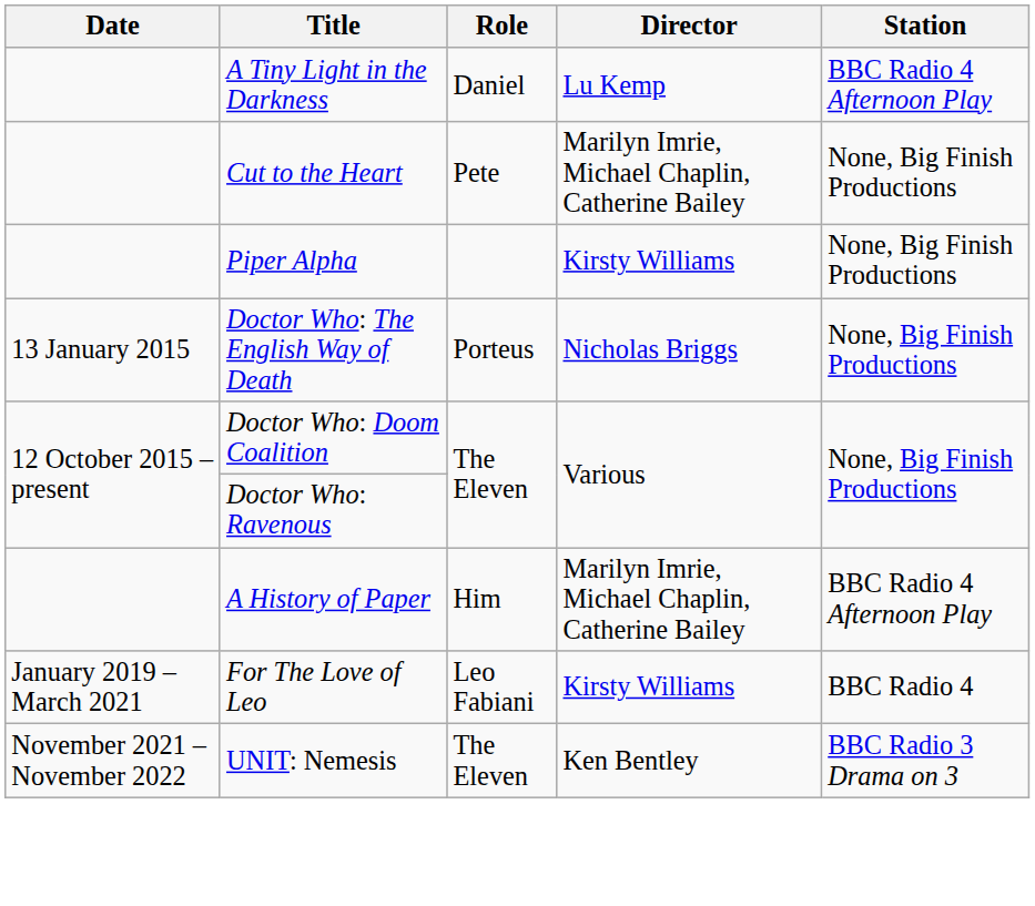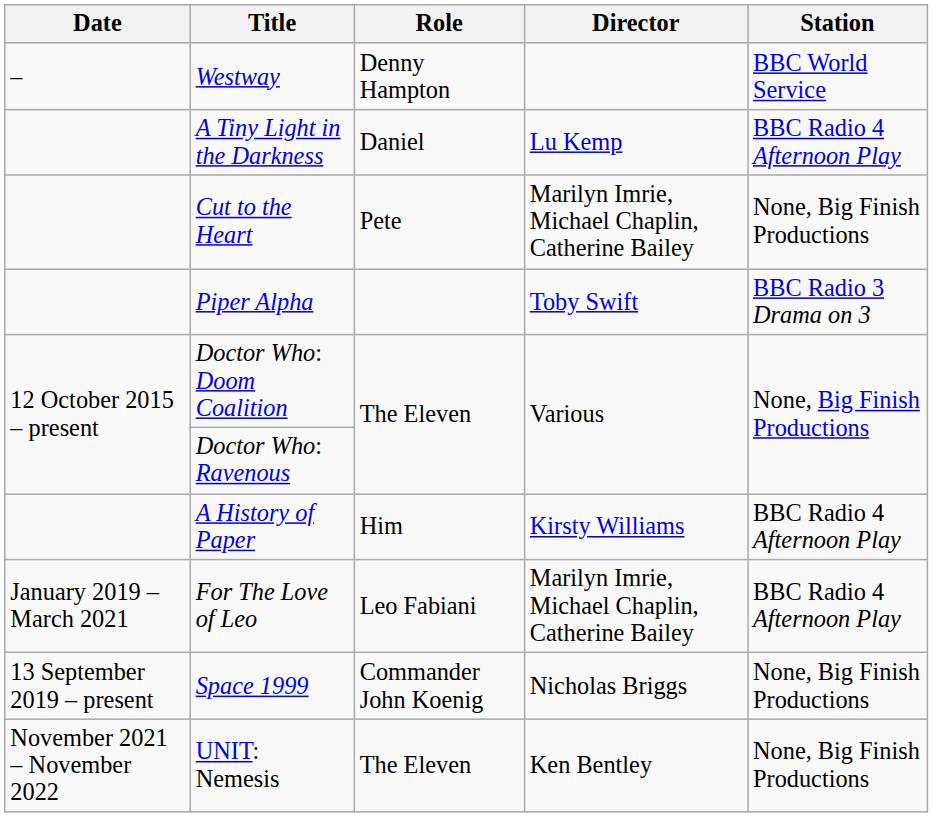+ row: – | Westway | Denny Hampton | BBC World Service
Piper Alpha | Director: Kirsty Williams -> Toby Swift
Piper Alpha | Station: None, Big Finish Productions -> BBC Radio 3 Drama on 3
- row: 13 January 2015 | Doctor Who: The English Way of Death | Porteus | Nicholas Briggs | None, Big Finish Productions
A History of Paper | Director: Marilyn Imrie, Michael Chaplin, Catherine Bailey -> Kirsty Williams
For The Love of Leo | Director: Kirsty Williams -> Marilyn Imrie, Michael Chaplin, Catherine Bailey
For The Love of Leo | Station: BBC Radio 4 -> BBC Radio 4 Afternoon Play
+ row: 13 September 2019 – present | Space 1999 | Commander John Koenig | Nicholas Briggs | None, Big Finish Productions
UNIT: Nemesis | Station: BBC Radio 3 Drama on 3 -> None, Big Finish Productions
